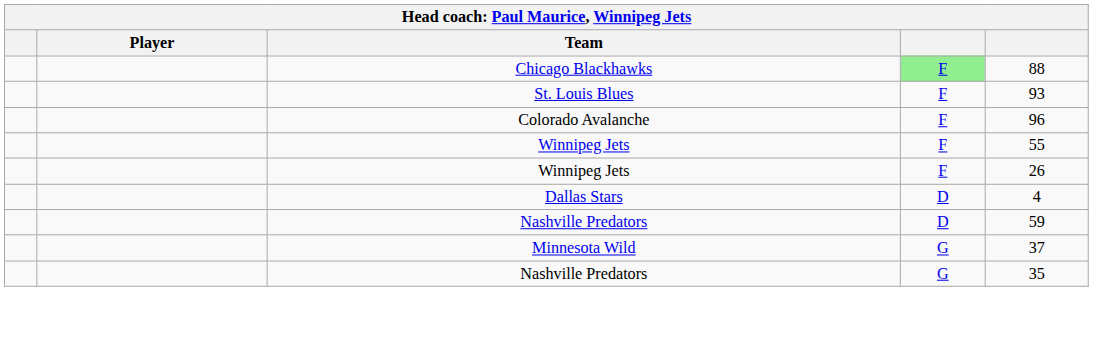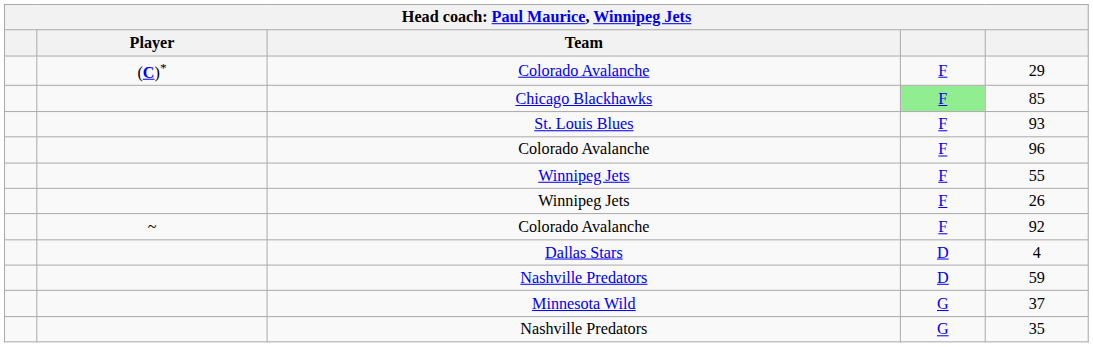+ row: (C)* | Colorado Avalanche | F | 29
Chicago Blackhawks | column 5: 88 -> 85
+ row: ~ | Colorado Avalanche | F | 92
